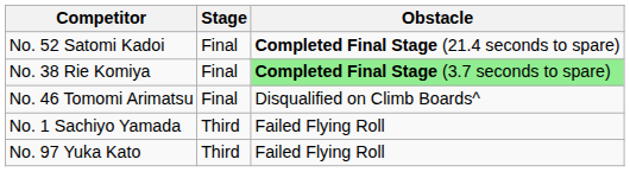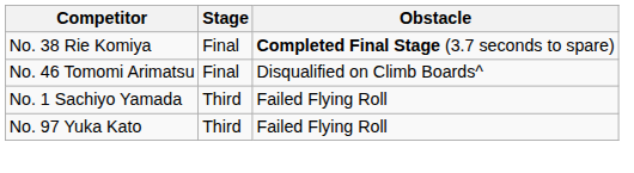- row: No. 52 Satomi Kadoi | Final | Completed Final Stage (21.4 seconds to spare)
No. 38 Rie Komiya | Obstacle: lightgreen background -> no background
